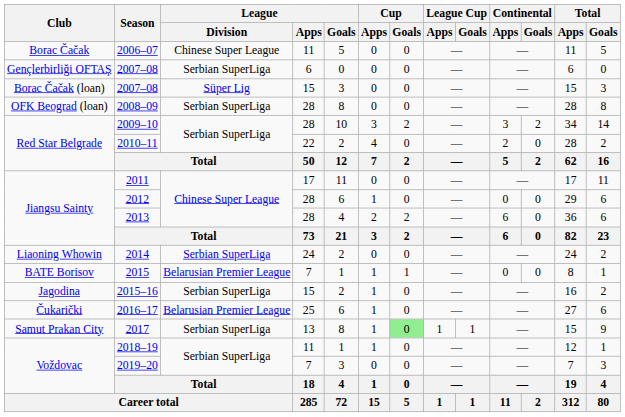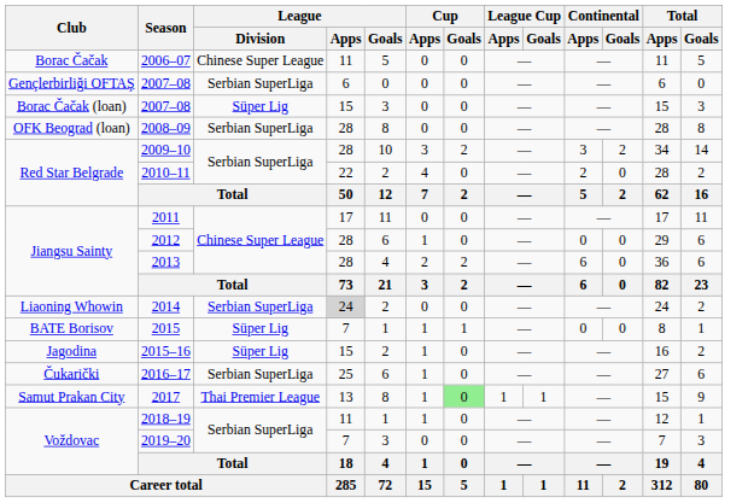2014 | League / Apps: no background -> lightgrey background
2015 | League / Division: Belarusian Premier League -> Süper Lig
2015–16 | League / Division: Serbian SuperLiga -> Süper Lig
2016–17 | League / Division: Belarusian Premier League -> Serbian SuperLiga
2017 | League / Division: Serbian SuperLiga -> Thai Premier League
